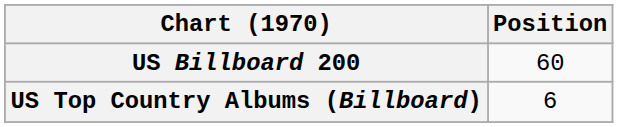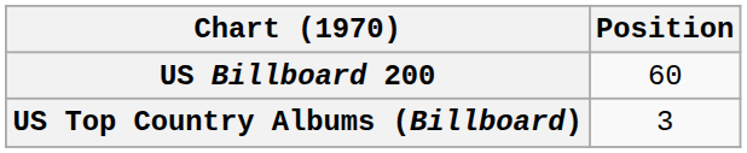US Top Country Albums (Billboard) | Position: 6 -> 3
